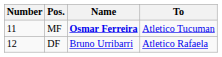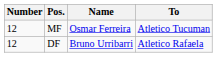MF | Number: 11 -> 12
MF | Name: bold -> normal
